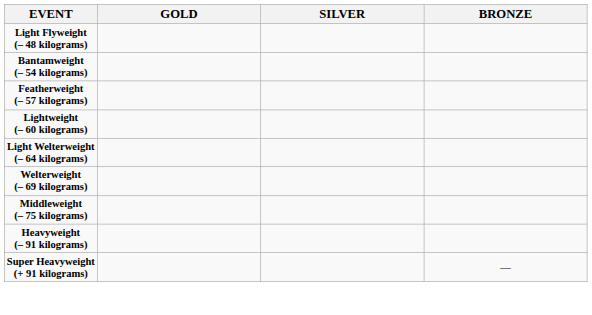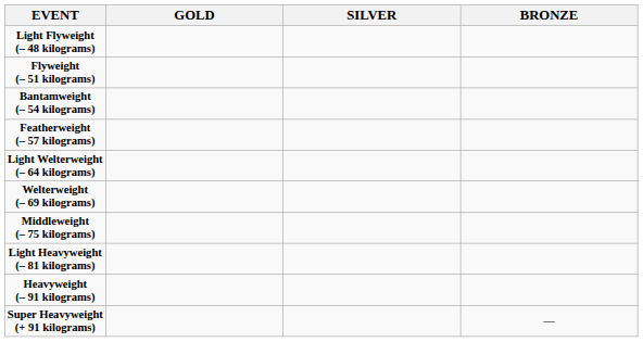+ row: Flyweight (– 51 kilograms)
- row: Lightweight (– 60 kilograms)
+ row: Light Heavyweight (– 81 kilograms)
